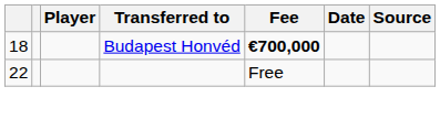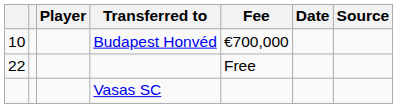Budapest Honvéd | column 1: 18 -> 10
Budapest Honvéd | Fee: bold -> normal
+ row: Vasas SC
